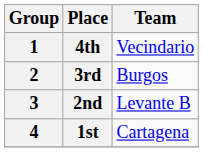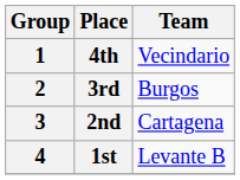2nd | Team: Levante B -> Cartagena
1st | Team: Cartagena -> Levante B
